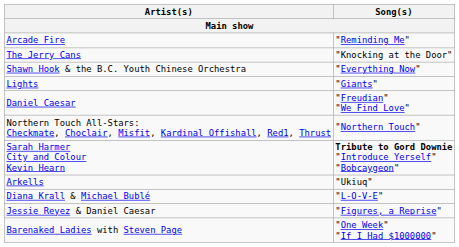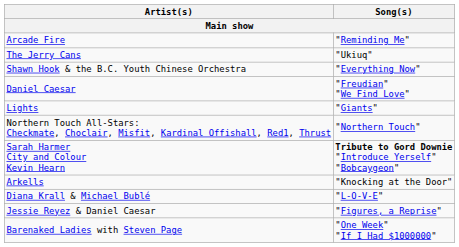The Jerry Cans | Song(s): "Knocking at the Door" -> "Ukiuq"
rows swapped: Lights <-> Daniel Caesar
Arkells | Song(s): "Ukiuq" -> "Knocking at the Door"
